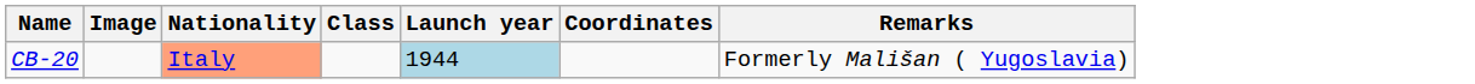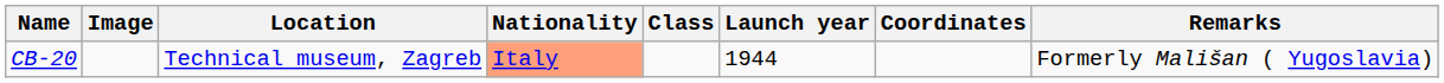+ column: Location | Technical museum, Zagreb
CB-20 | Launch year: lightblue background -> no background
